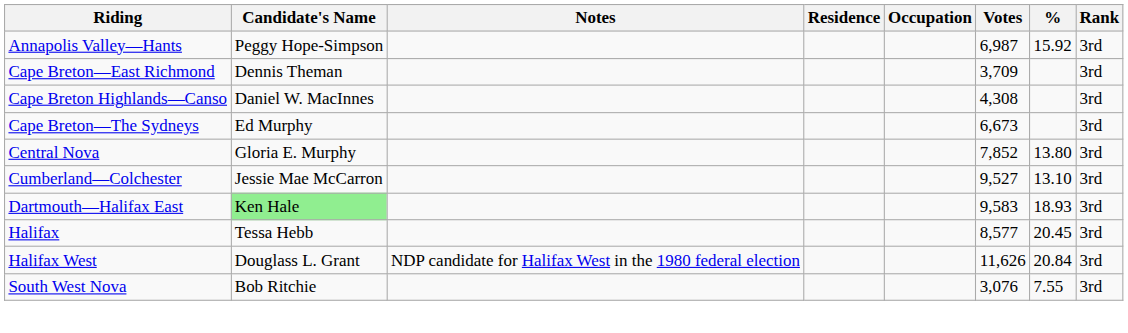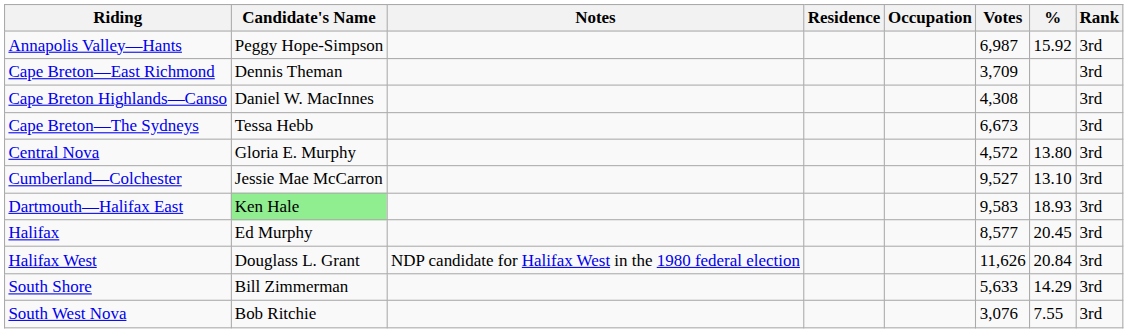Cape Breton—The Sydneys | Candidate's Name: Ed Murphy -> Tessa Hebb
Central Nova | Votes: 7,852 -> 4,572
Halifax | Candidate's Name: Tessa Hebb -> Ed Murphy
+ row: South Shore | Bill Zimmerman | 5,633 | 14.29 | 3rd
